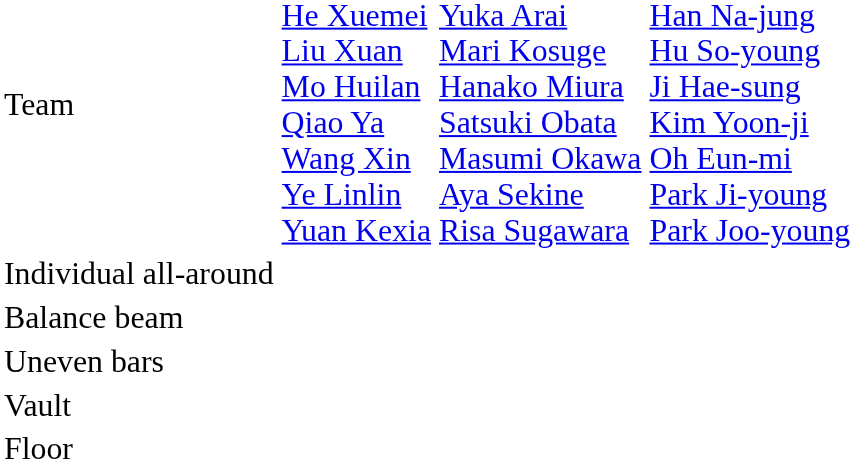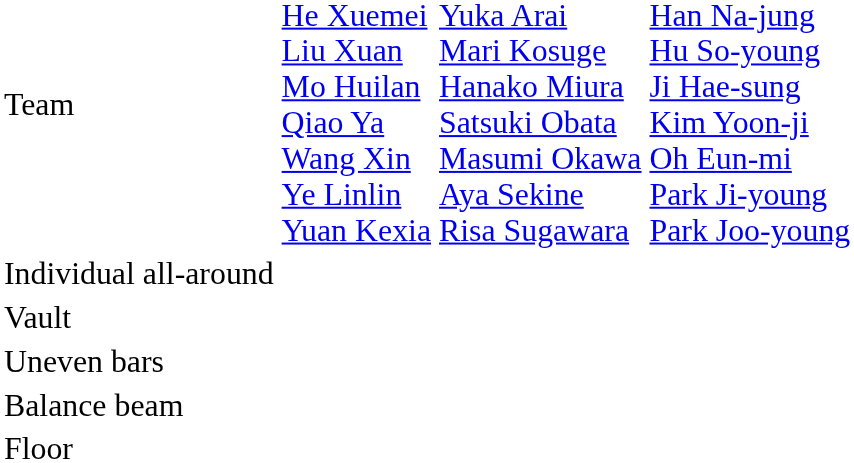rows swapped: Vault <-> Balance beam
